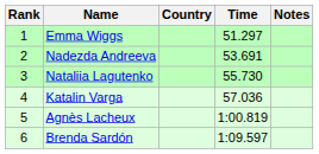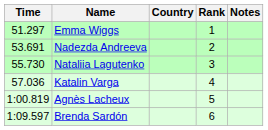columns swapped: Rank <-> Time
